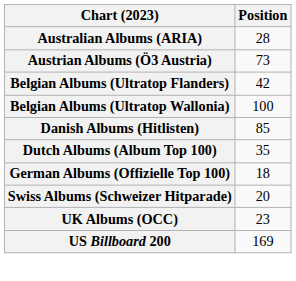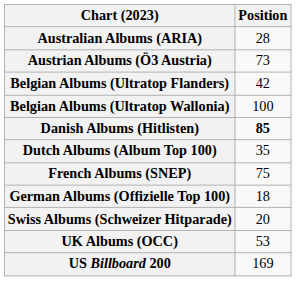Danish Albums (Hitlisten) | Position: normal -> bold
+ row: French Albums (SNEP) | 75
UK Albums (OCC) | Position: 23 -> 53
